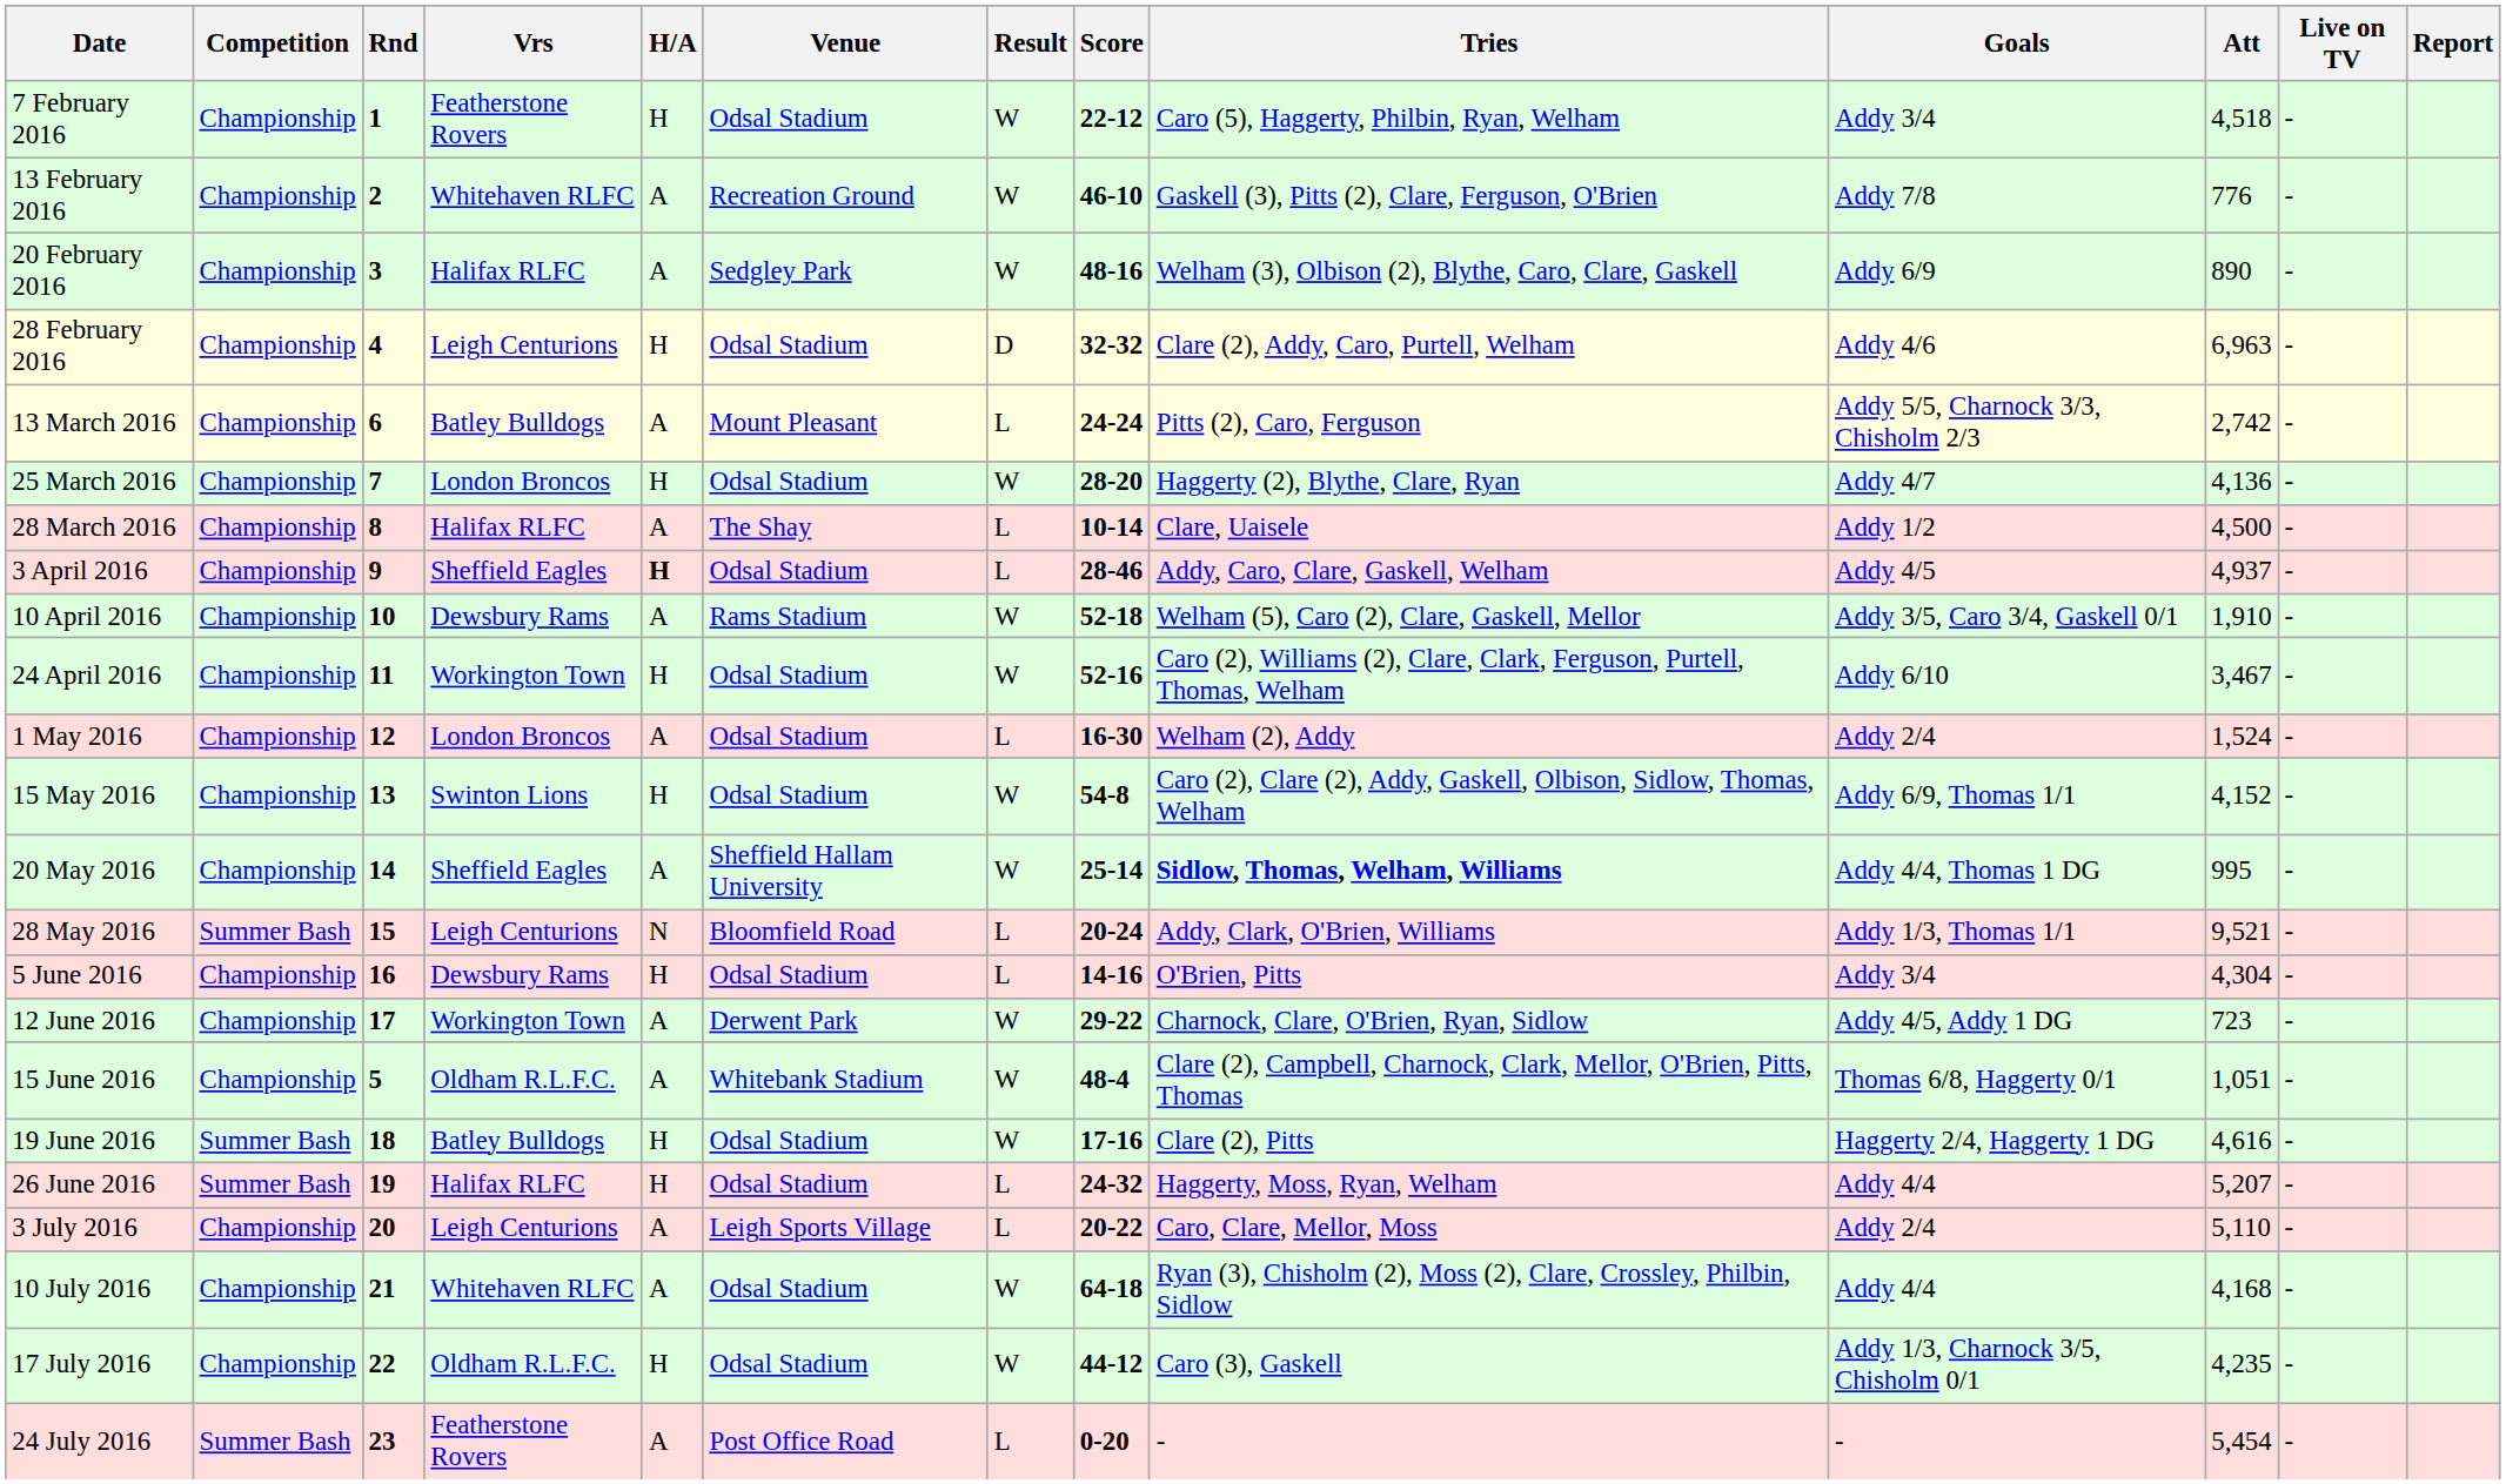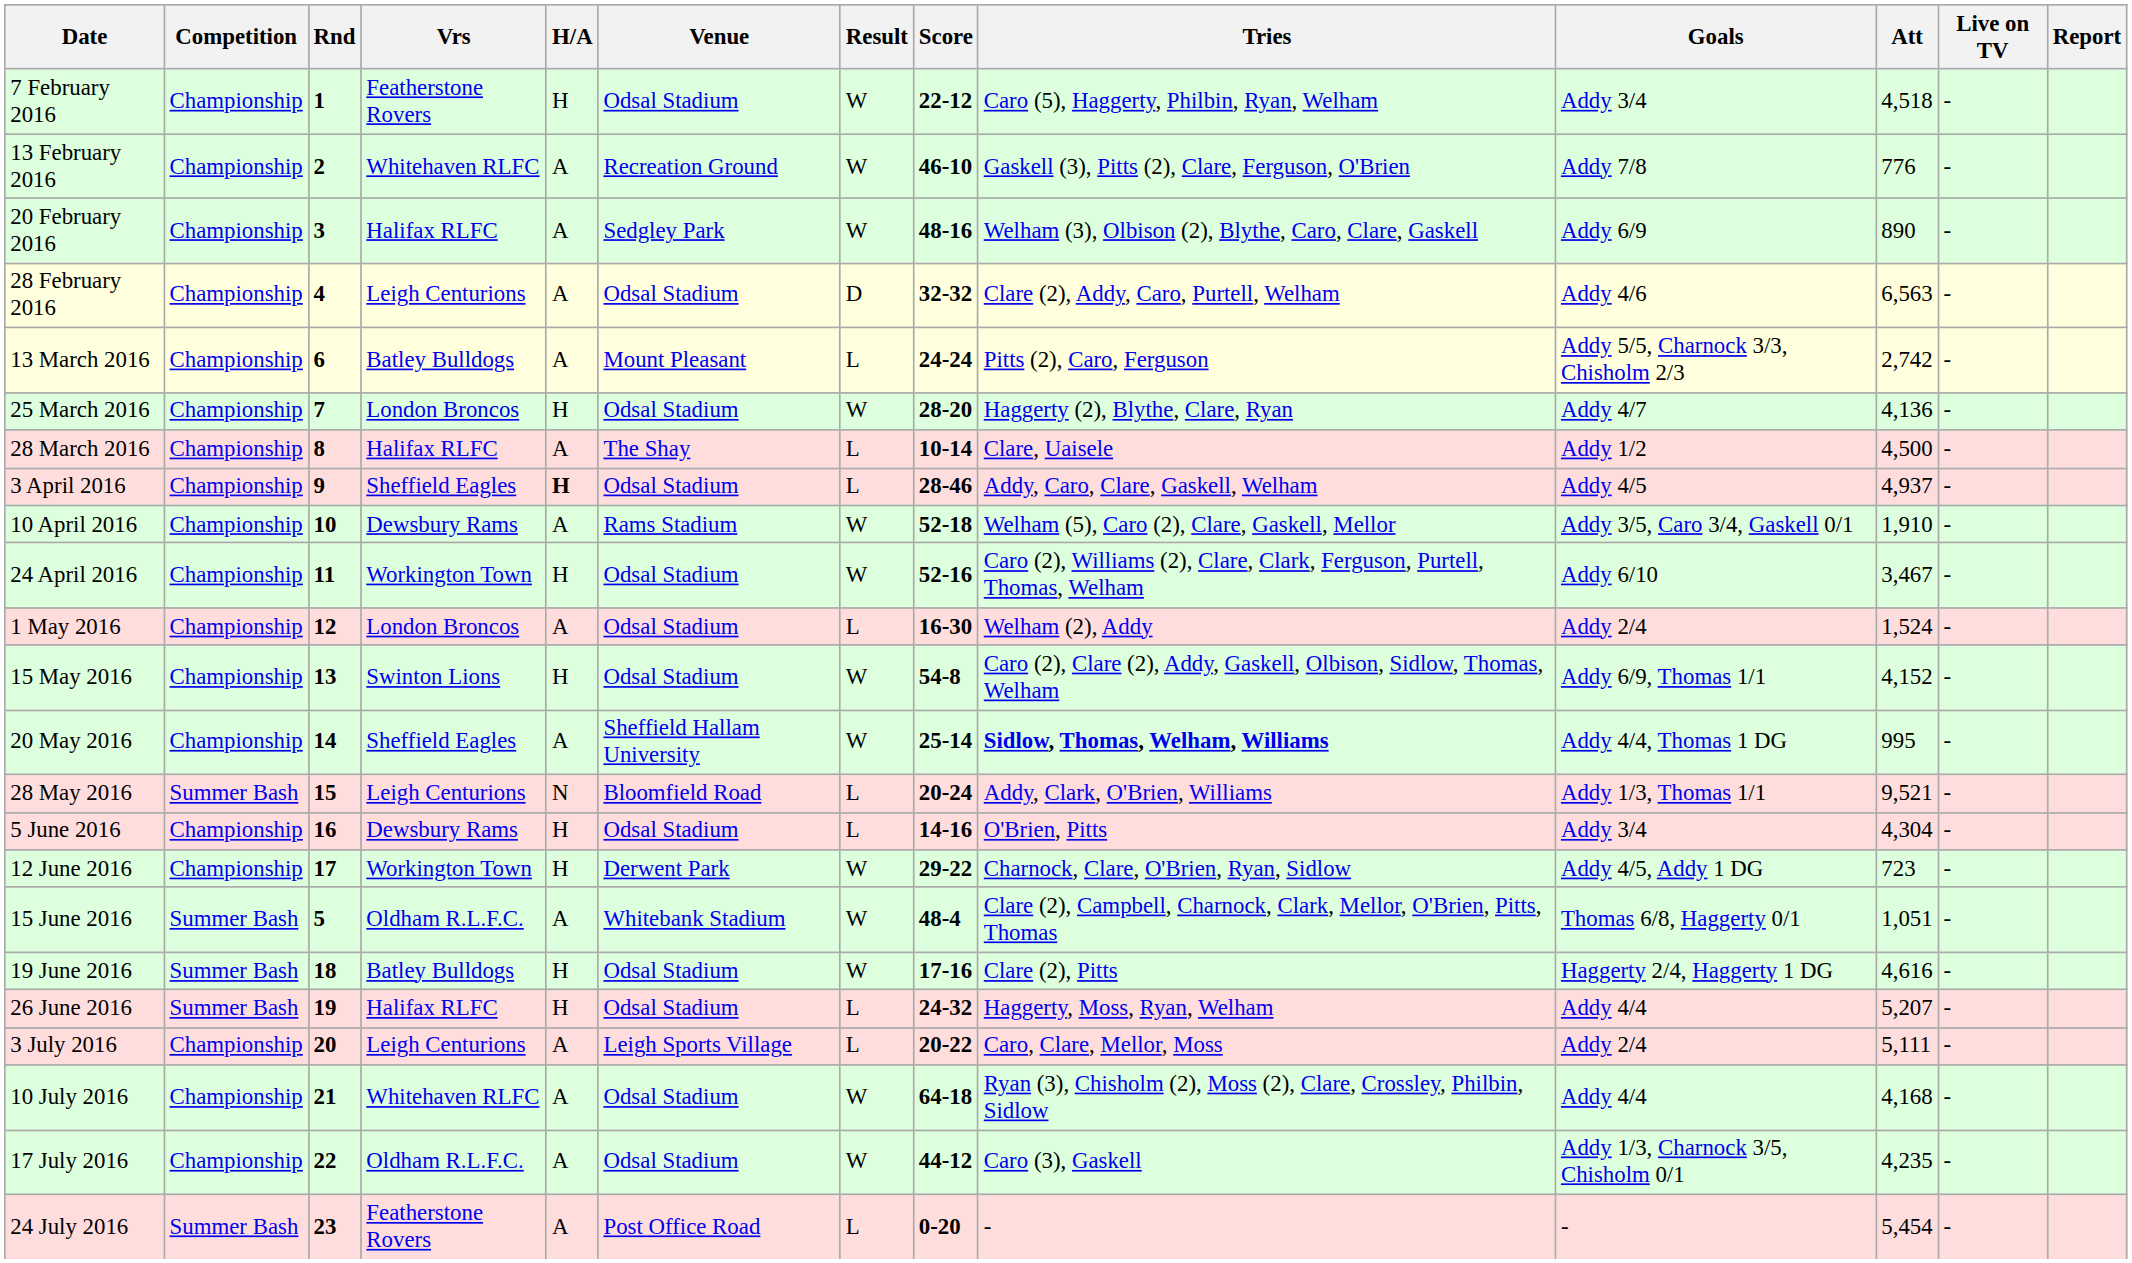28 February 2016 | H/A: H -> A
28 February 2016 | Att: 6,963 -> 6,563
12 June 2016 | H/A: A -> H
15 June 2016 | Competition: Championship -> Summer Bash
3 July 2016 | Att: 5,110 -> 5,111
17 July 2016 | H/A: H -> A
